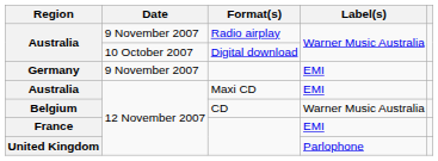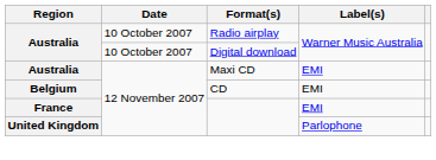Australia / Radio airplay | Date: 9 November 2007 -> 10 October 2007
- row: Germany | 9 November 2007 | EMI
Belgium | Label(s): Warner Music Australia -> EMI
